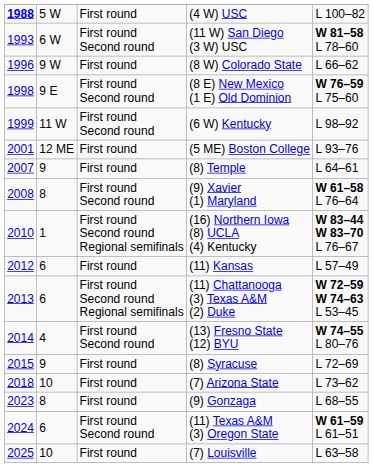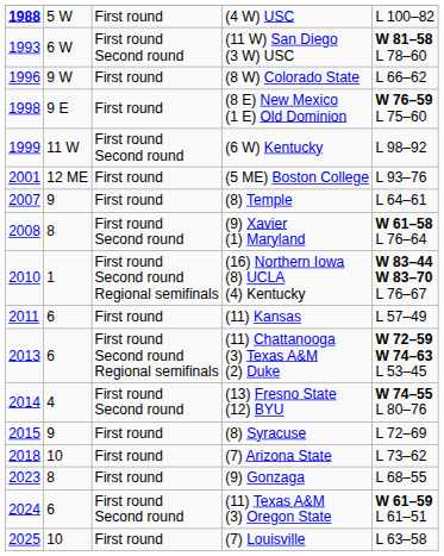(8 E) New Mexico (1 E) Old Dominion | column 3: First round Second round -> First round
(11) Kansas | column 1: 2012 -> 2011
